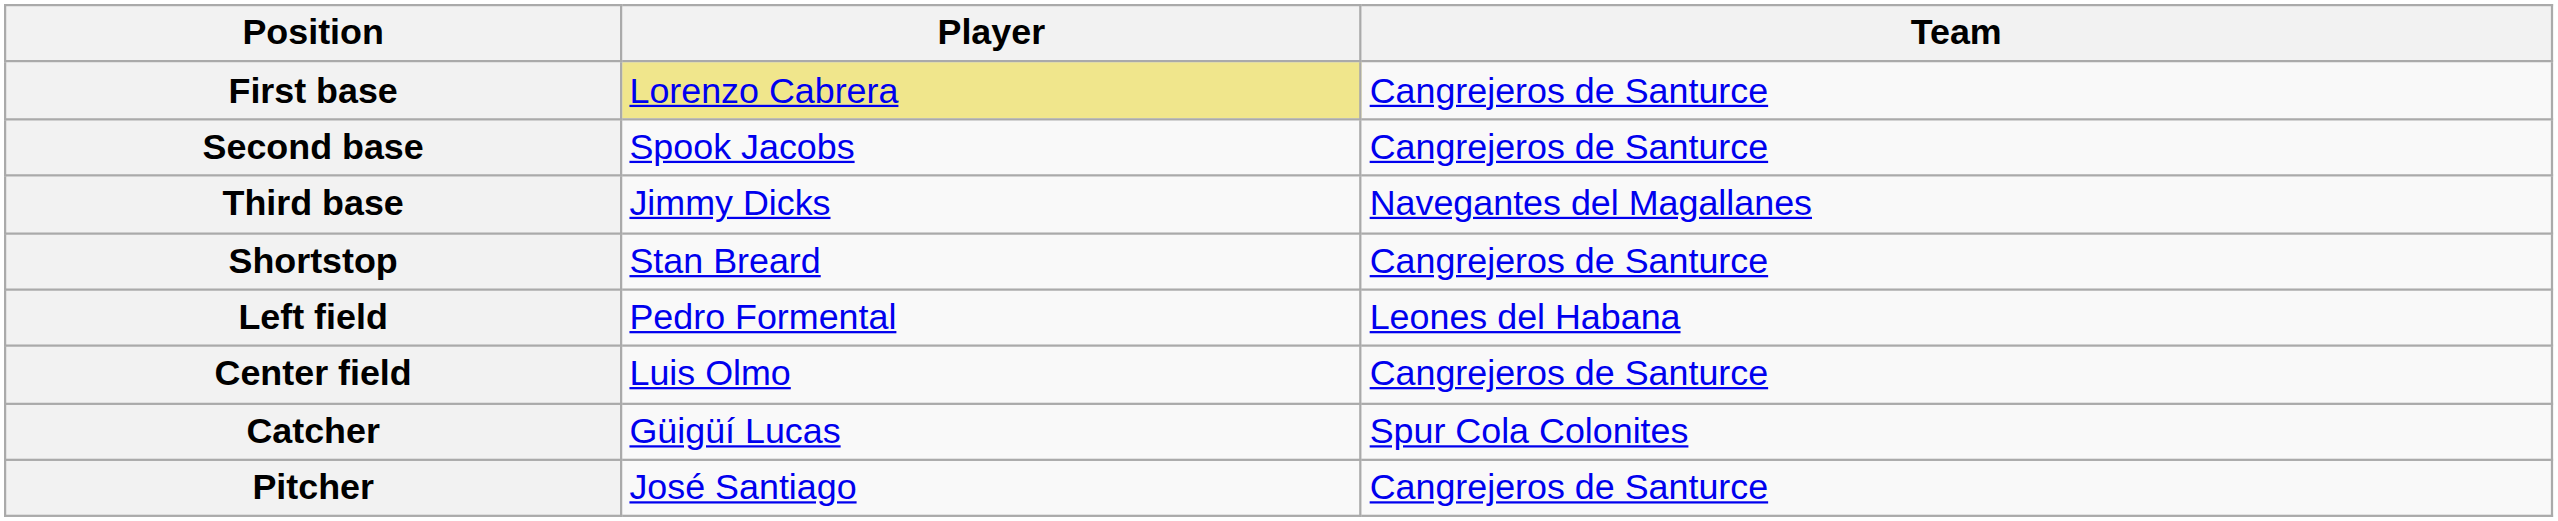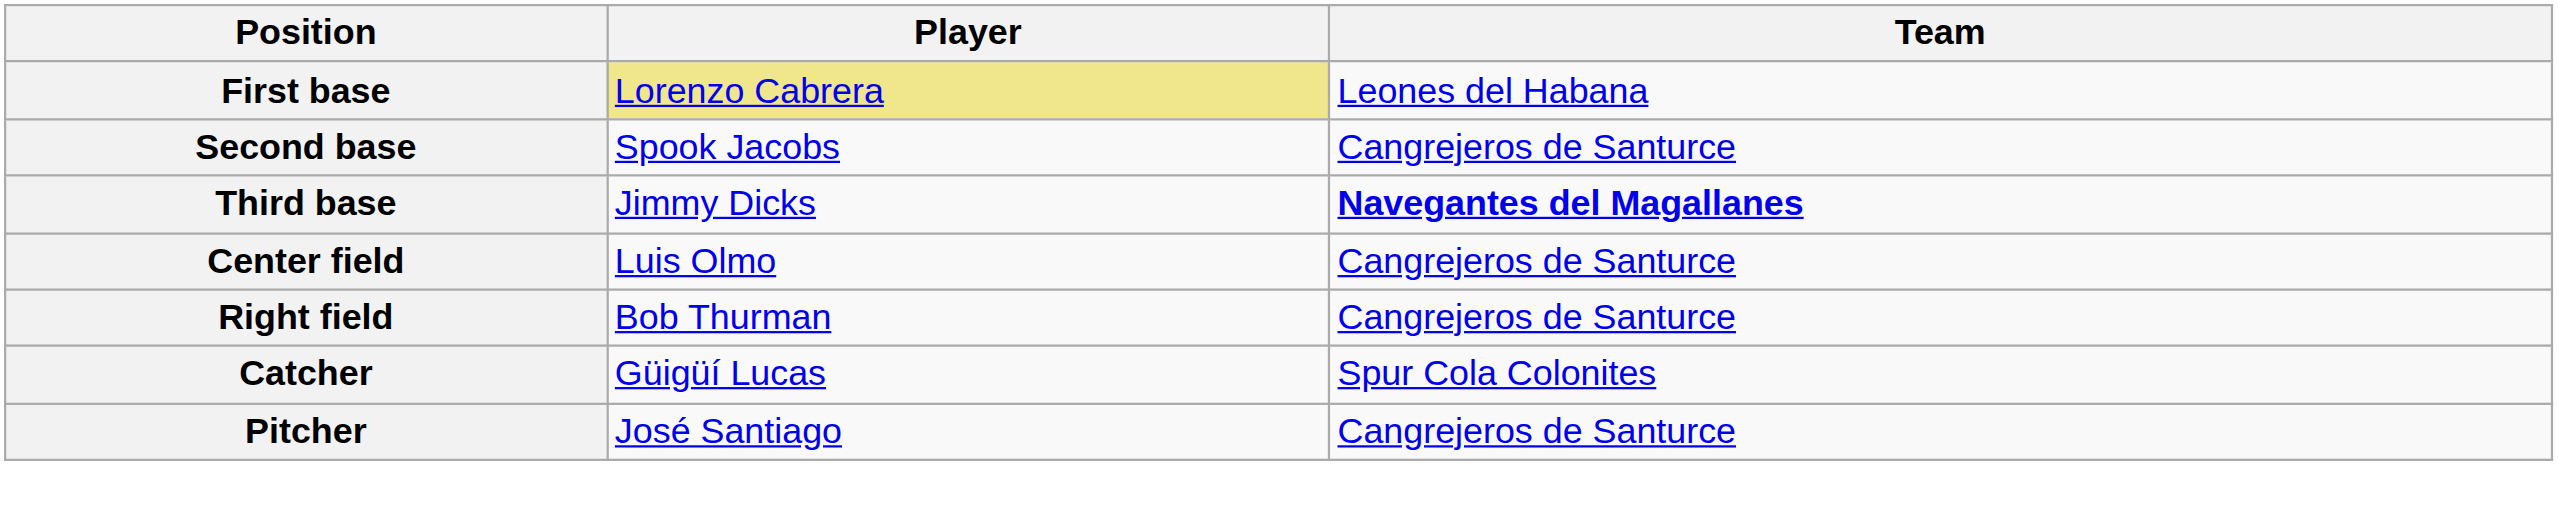First base | Team: Cangrejeros de Santurce -> Leones del Habana
Third base | Team: normal -> bold
- row: Shortstop | Stan Breard | Cangrejeros de Santurce
- row: Left field | Pedro Formental | Leones del Habana
+ row: Right field | Bob Thurman | Cangrejeros de Santurce
